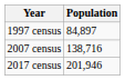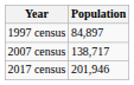2007 census | Population: 138,716 -> 138,717
